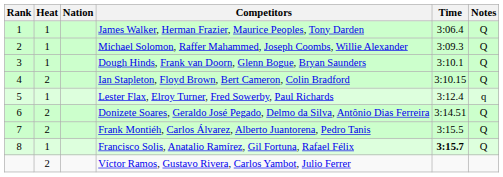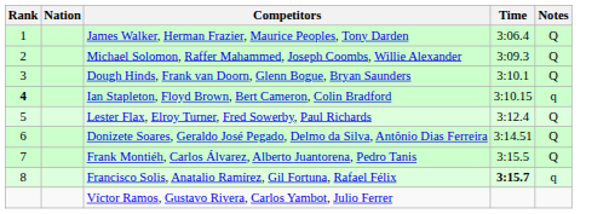- column: Heat | 1 | 1 | 1 | 2 | 1 | 2 | 2 | 1 | 2
Ian Stapleton, Floyd Brown, Bert Cameron, Colin Bradford | Rank: normal -> bold
Ian Stapleton, Floyd Brown, Bert Cameron, Colin Bradford | Notes: Q -> q
Lester Flax, Elroy Turner, Fred Sowerby, Paul Richards | Notes: q -> Q
Francisco Solis, Anatalio Ramírez, Gil Fortuna, Rafael Félix | Notes: Q -> q
